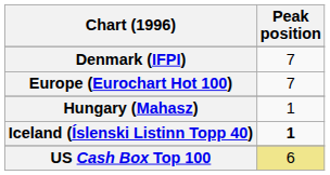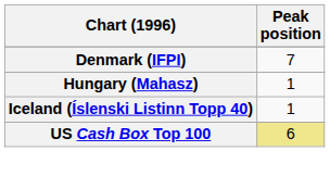- row: Europe (Eurochart Hot 100) | 7
Iceland (Íslenski Listinn Topp 40) | Peak position: bold -> normal
